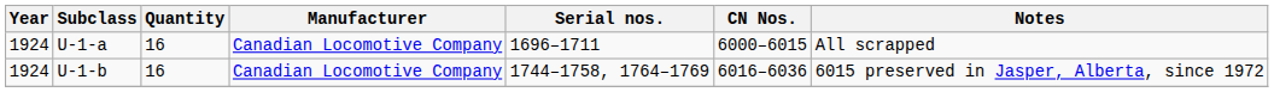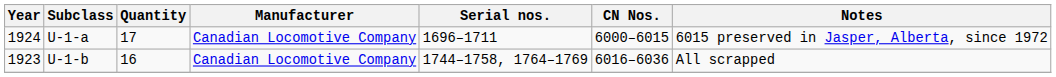U-1-a | Quantity: 16 -> 17
U-1-a | Notes: All scrapped -> 6015 preserved in Jasper, Alberta, since 1972
U-1-b | Year: 1924 -> 1923
U-1-b | Notes: 6015 preserved in Jasper, Alberta, since 1972 -> All scrapped
